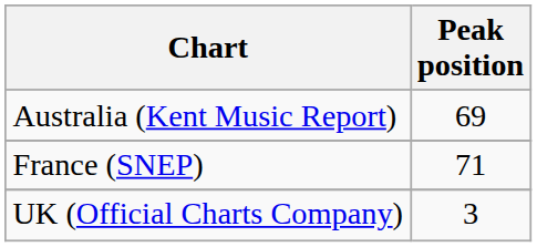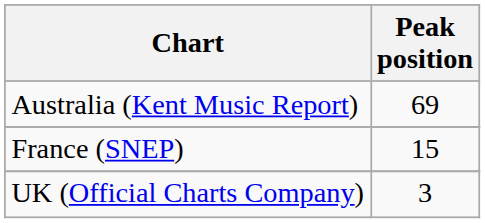France (SNEP) | Peak position: 71 -> 15
